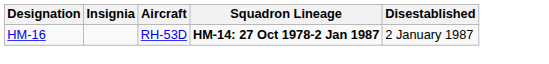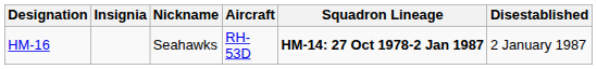+ column: Nickname | Seahawks
